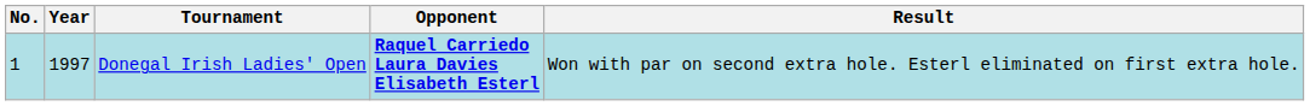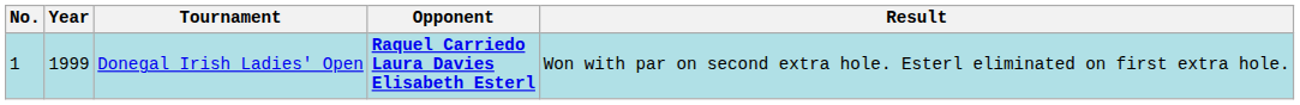Donegal Irish Ladies' Open | Year: 1997 -> 1999
